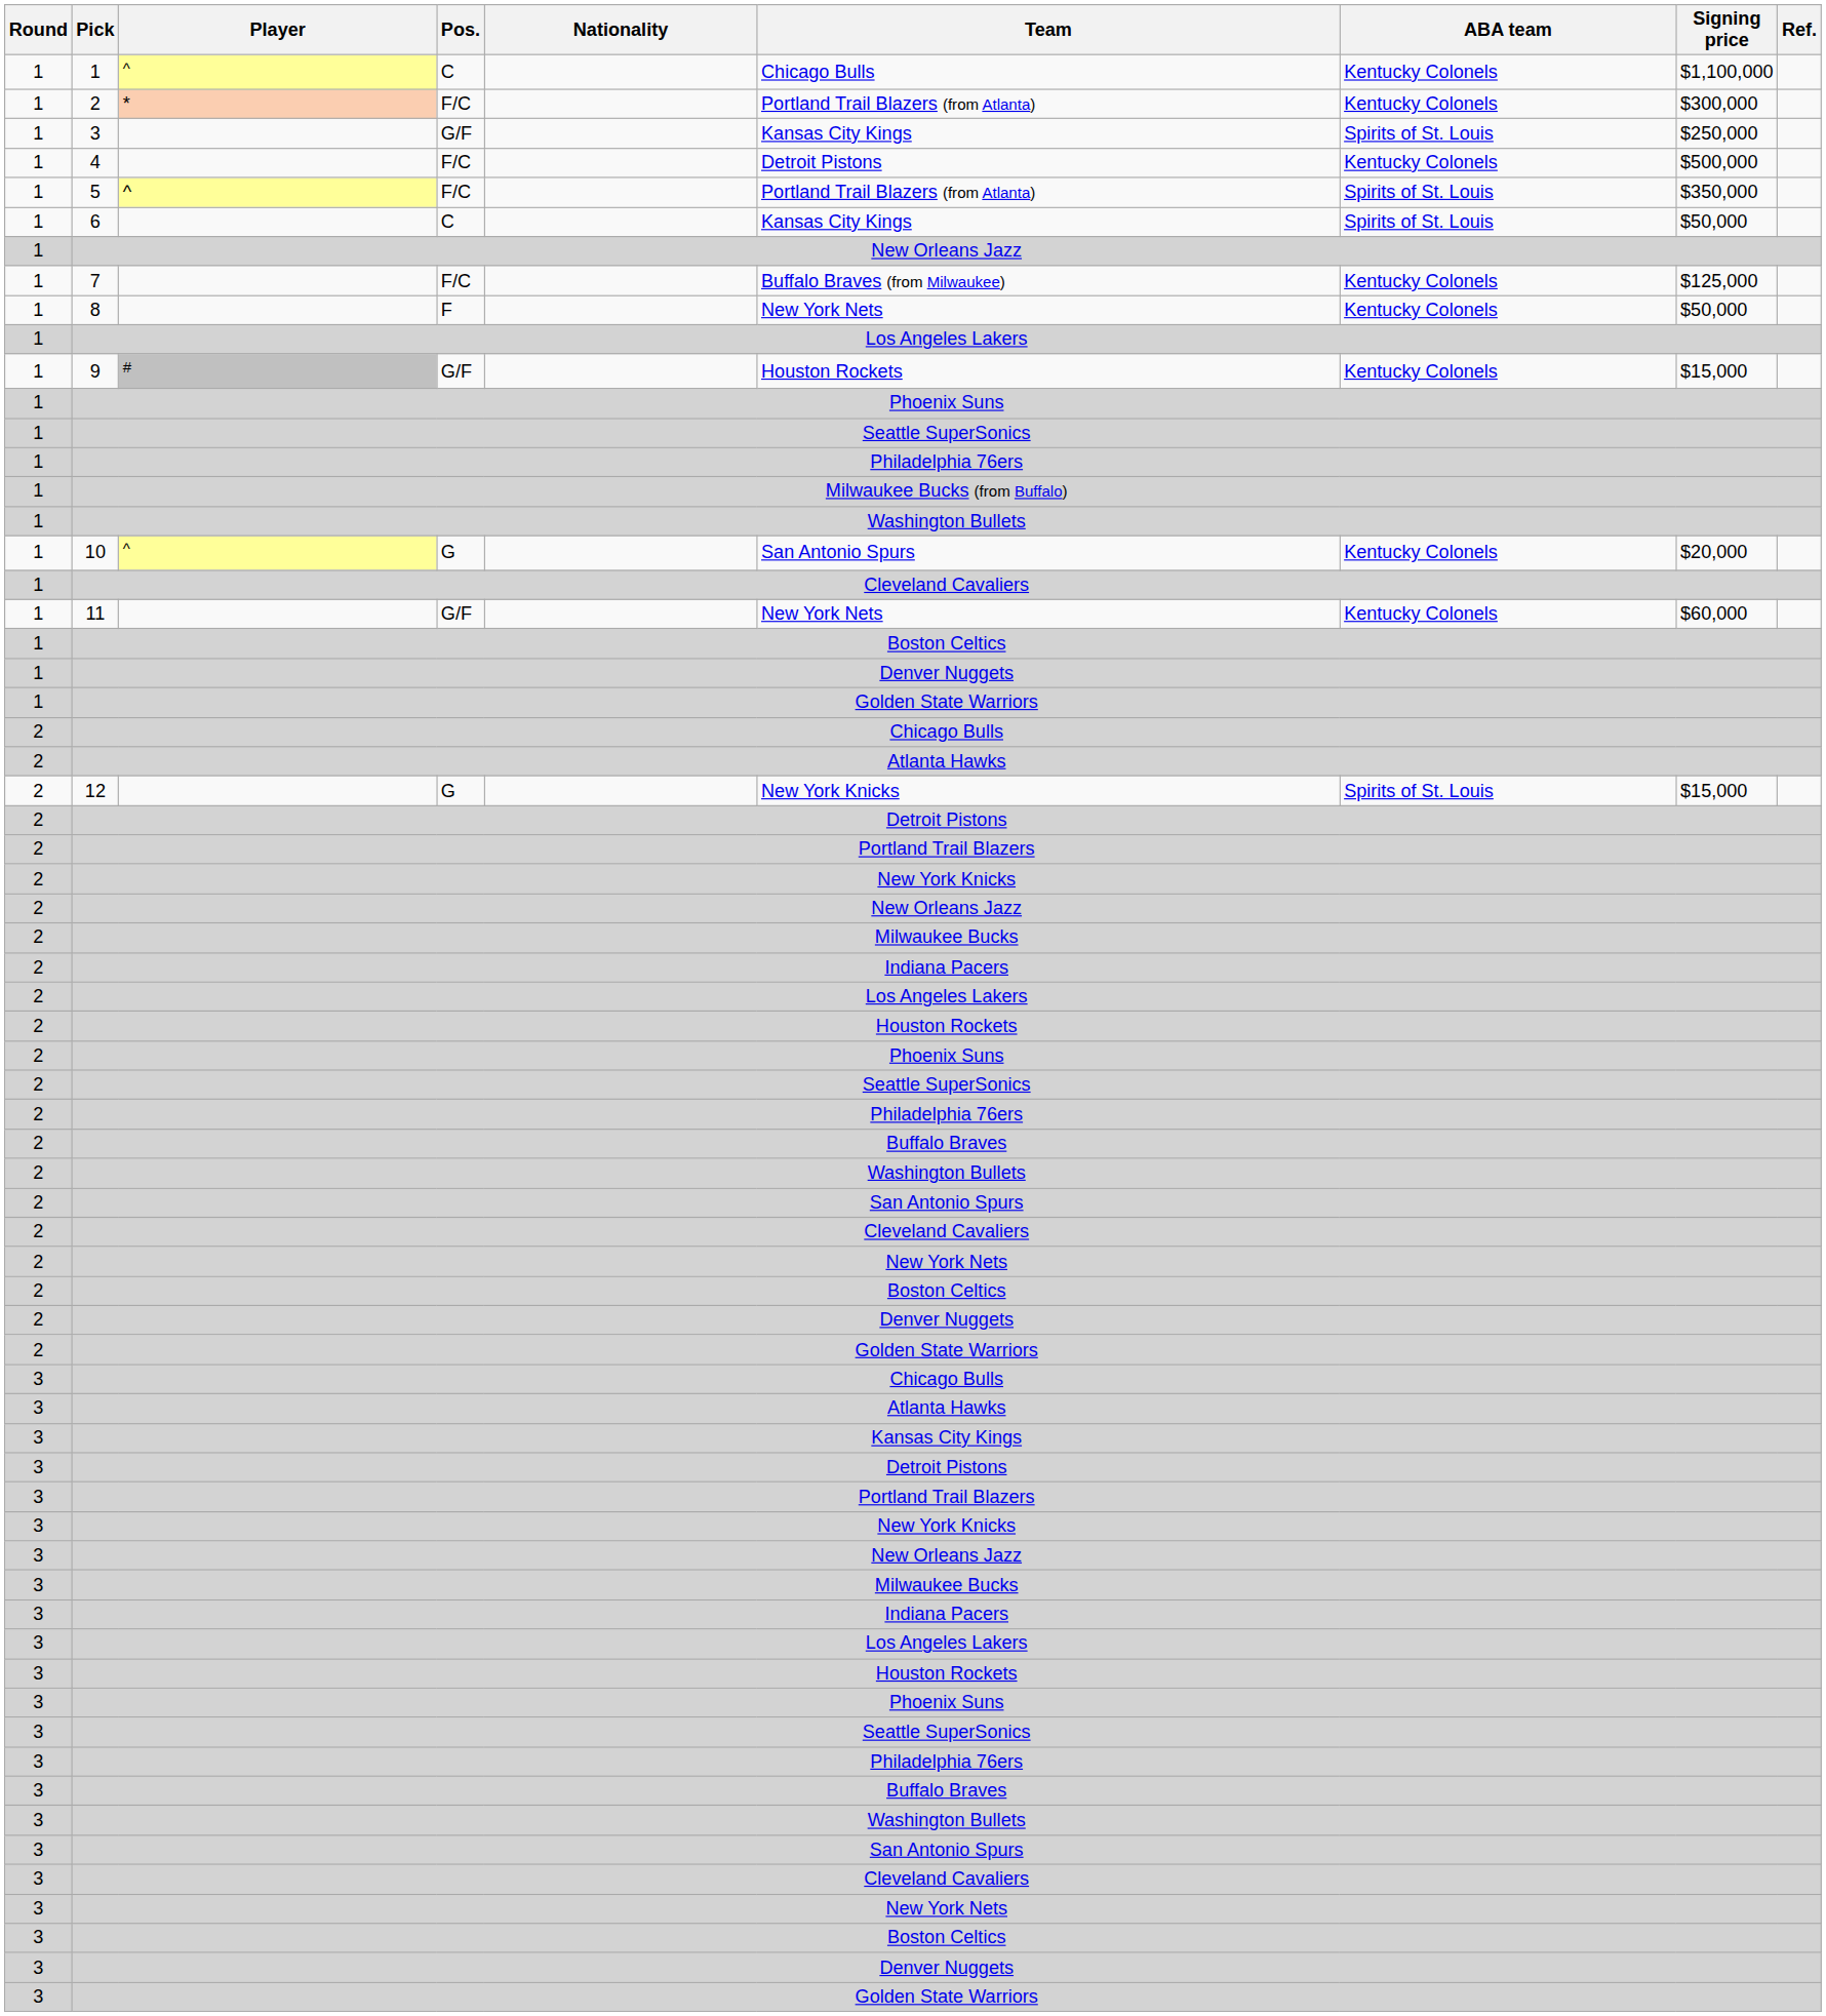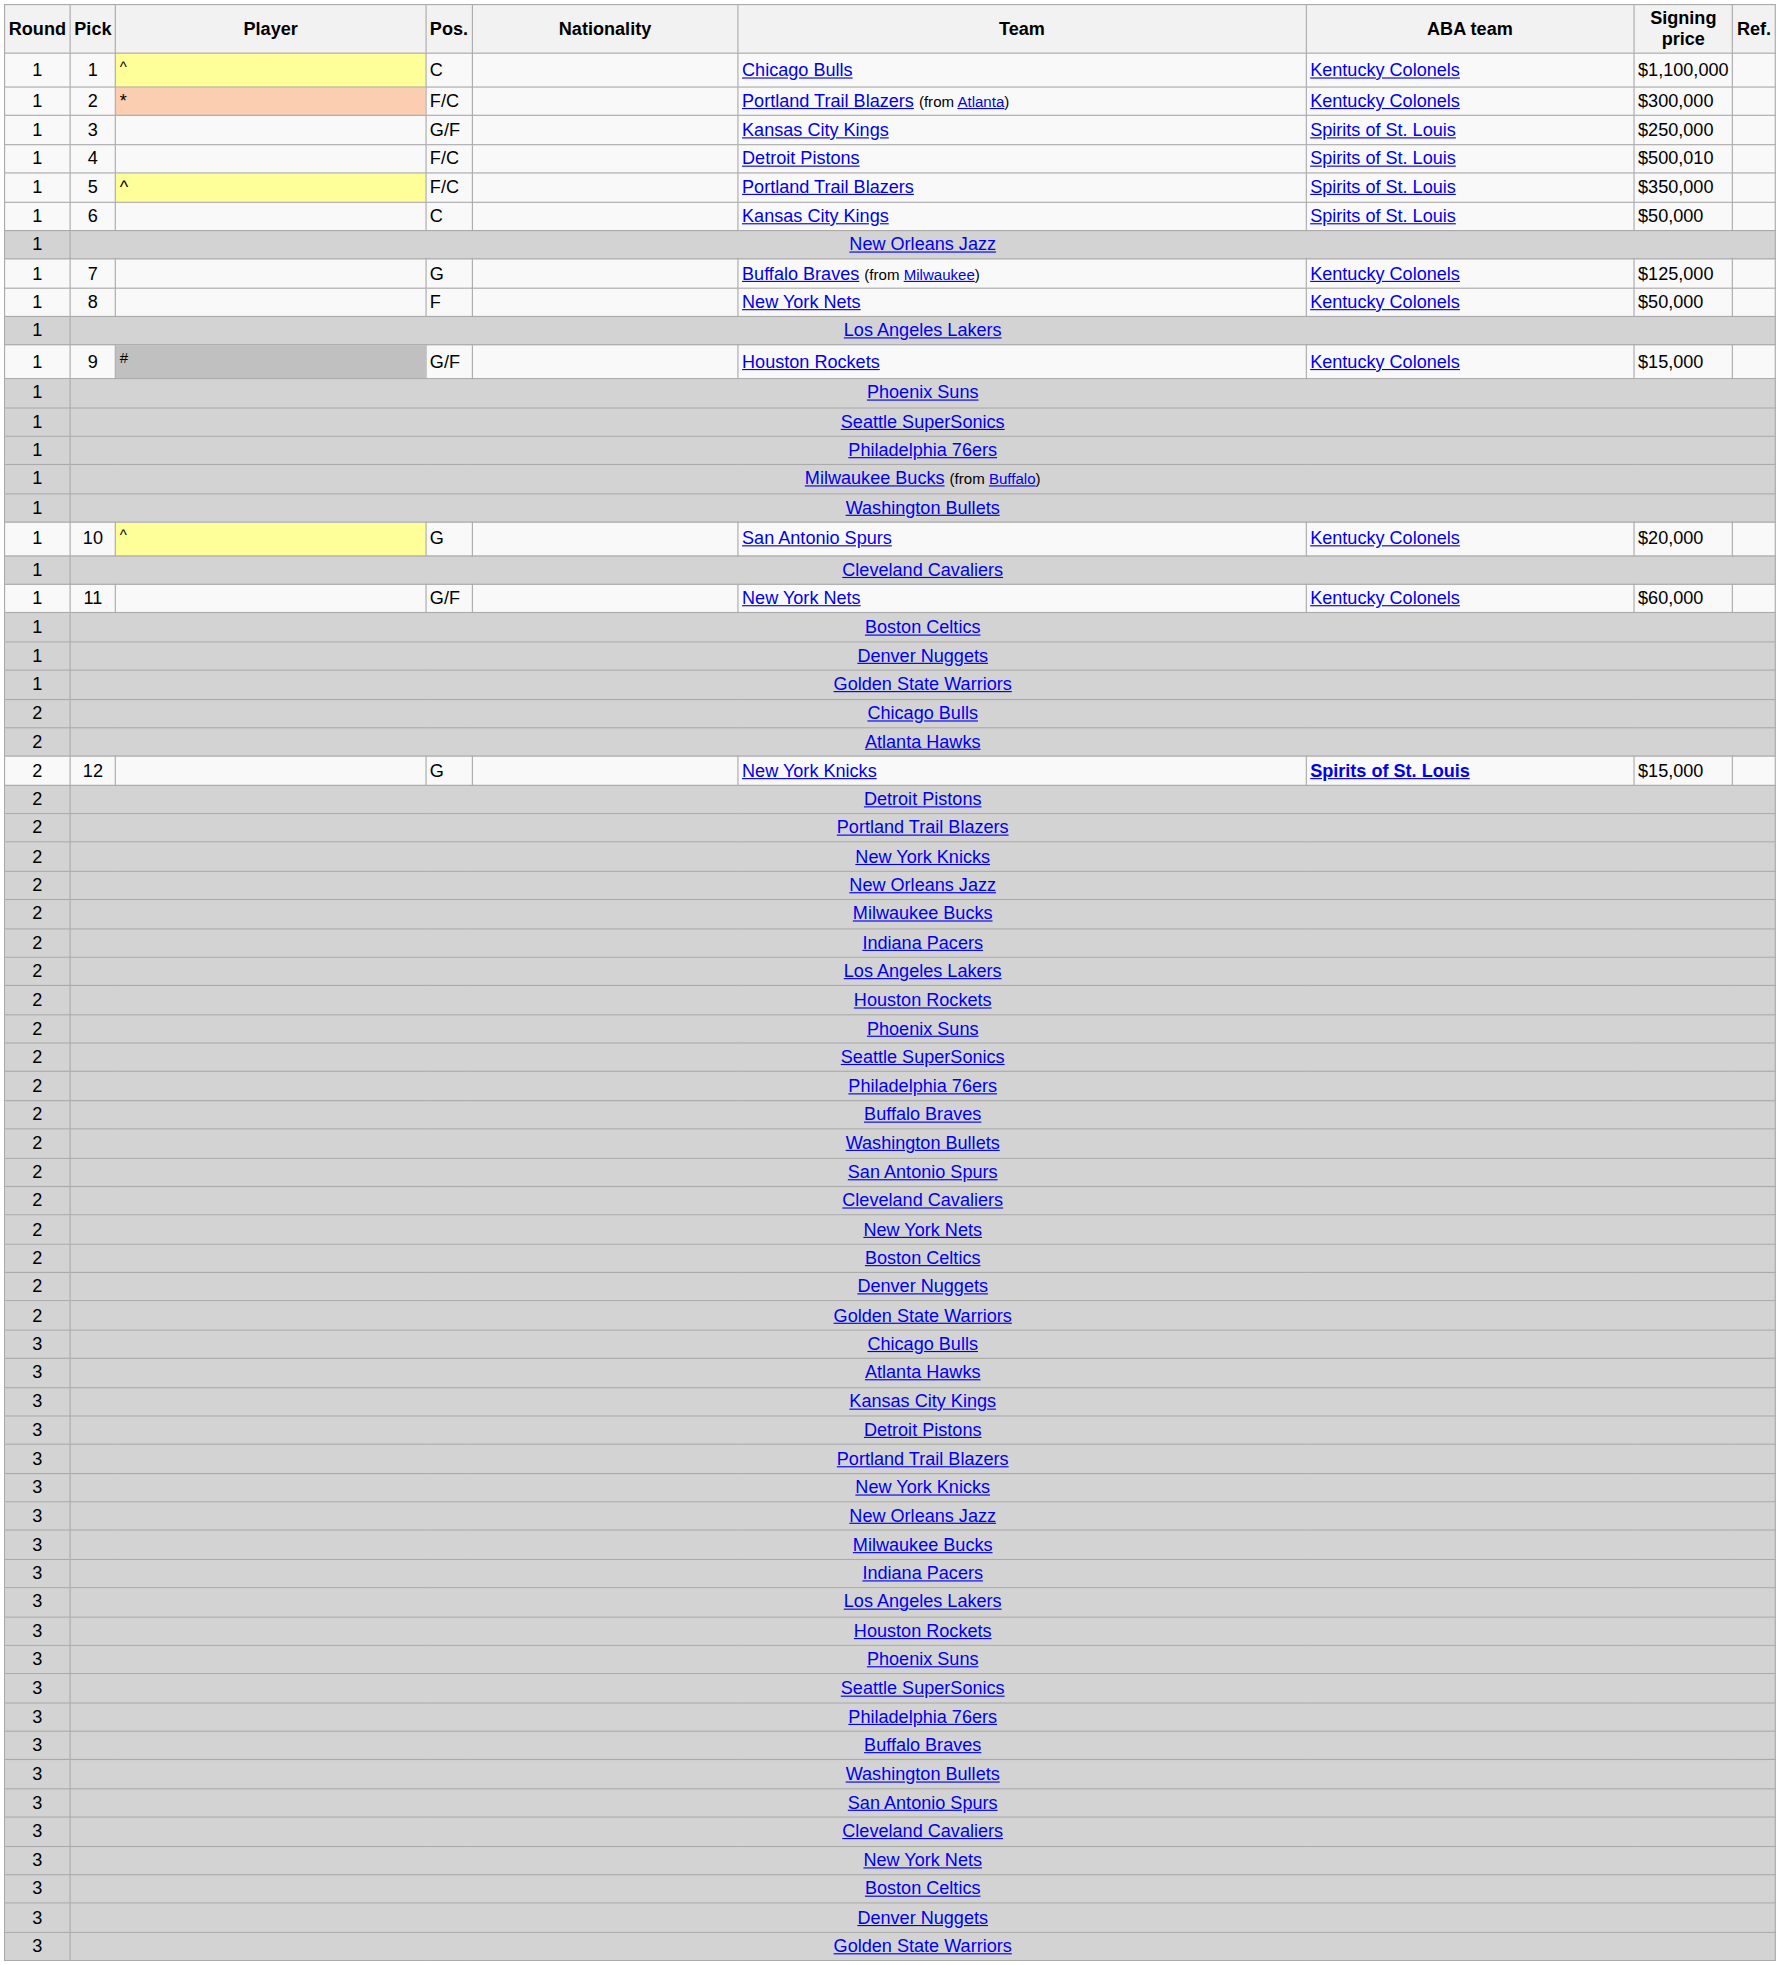4 | ABA team: Kentucky Colonels -> Spirits of St. Louis
4 | Signing price: $500,000 -> $500,010
5 | Team: Portland Trail Blazers (from Atlanta) -> Portland Trail Blazers
7 | Pos.: F/C -> G
12 | ABA team: normal -> bold
